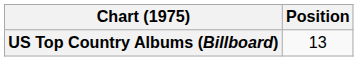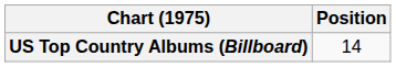US Top Country Albums (Billboard) | Position: 13 -> 14
